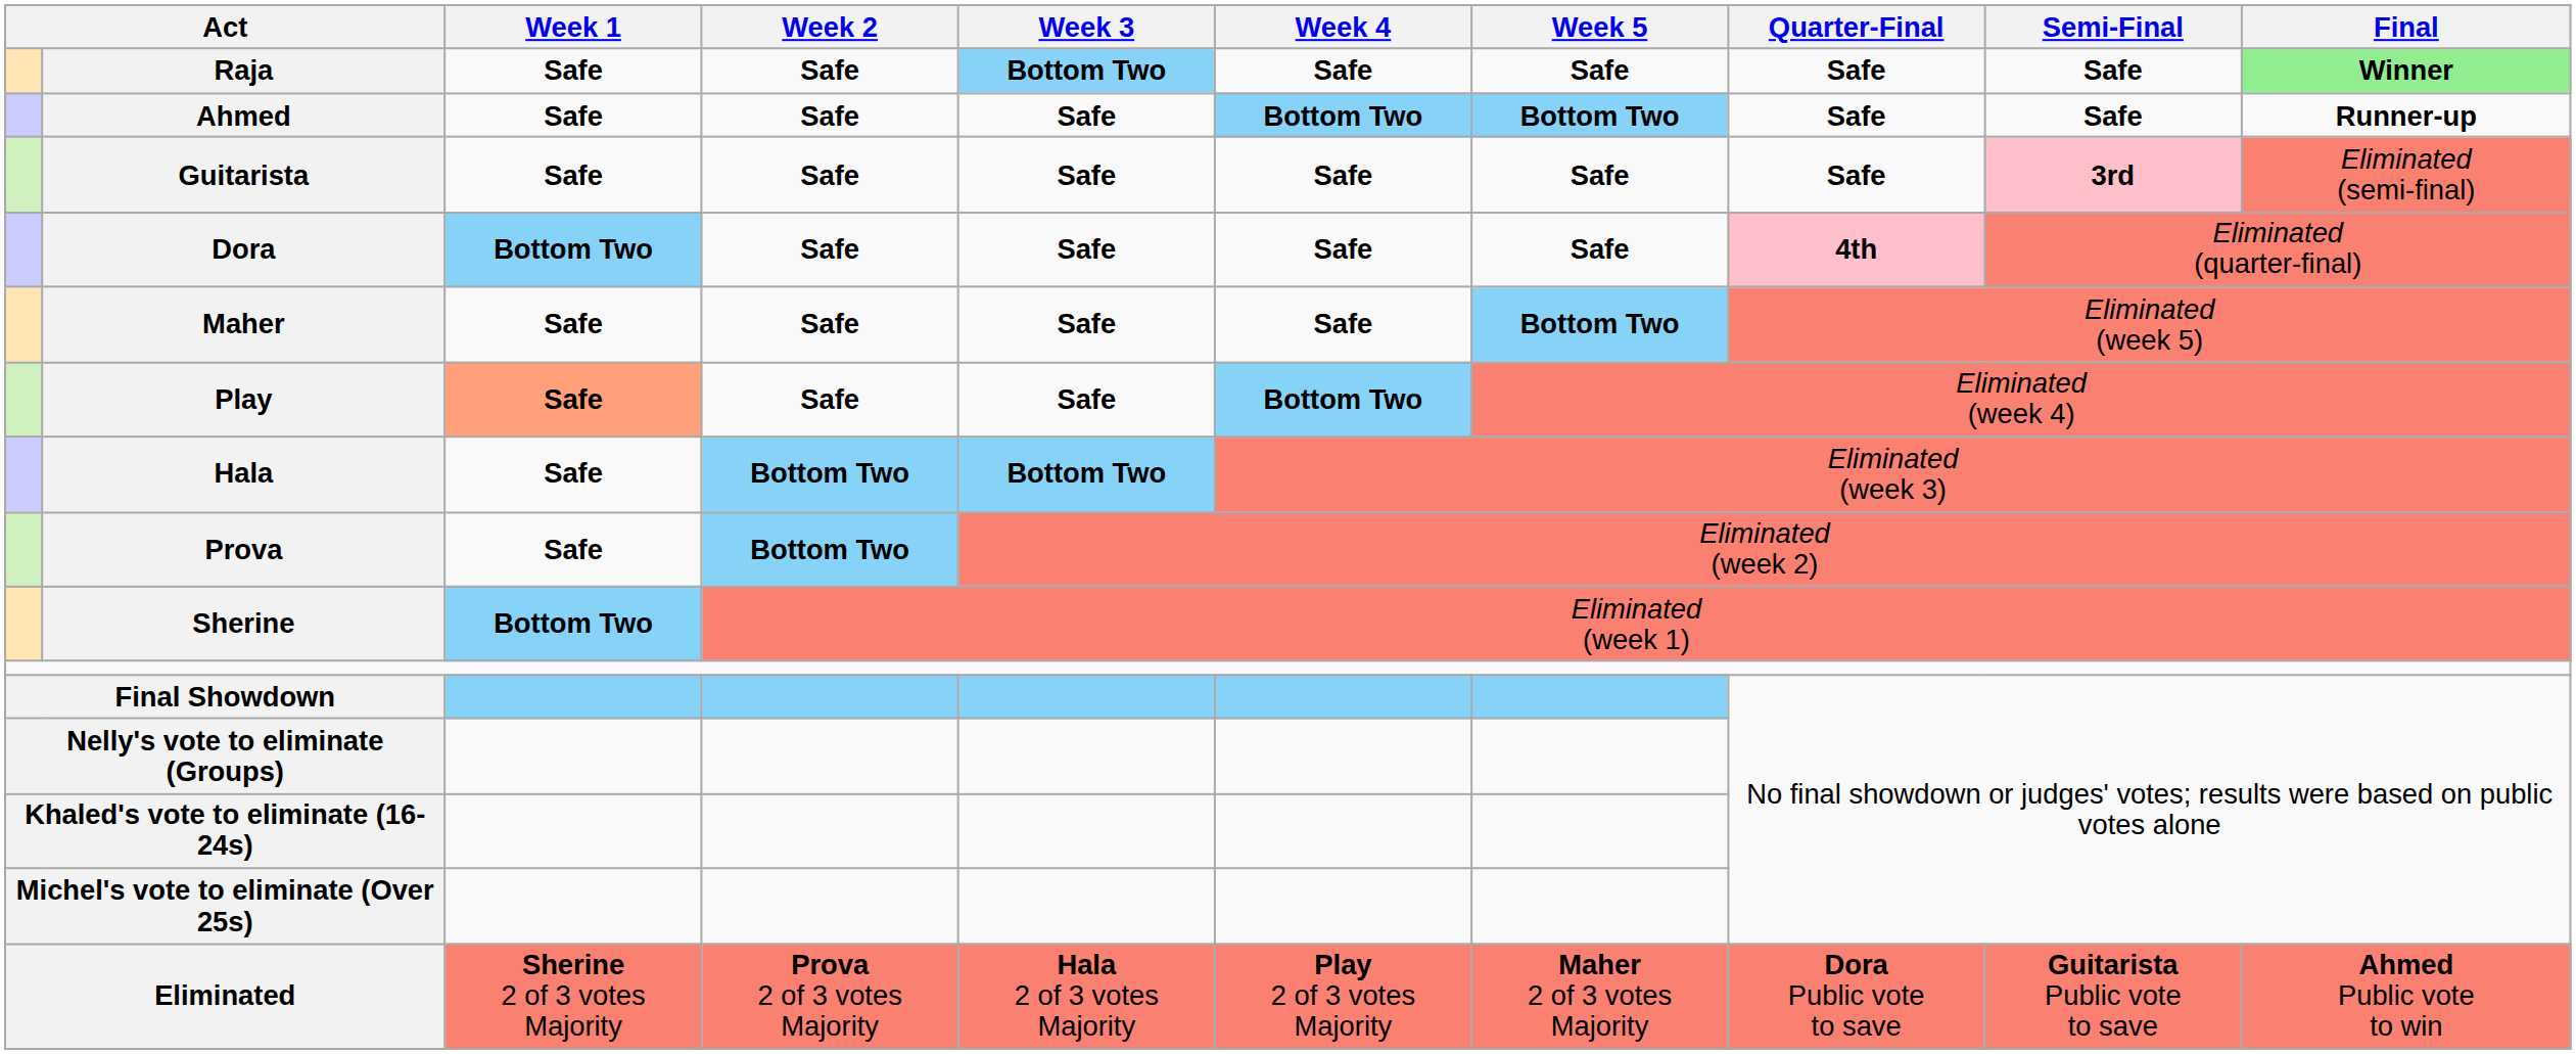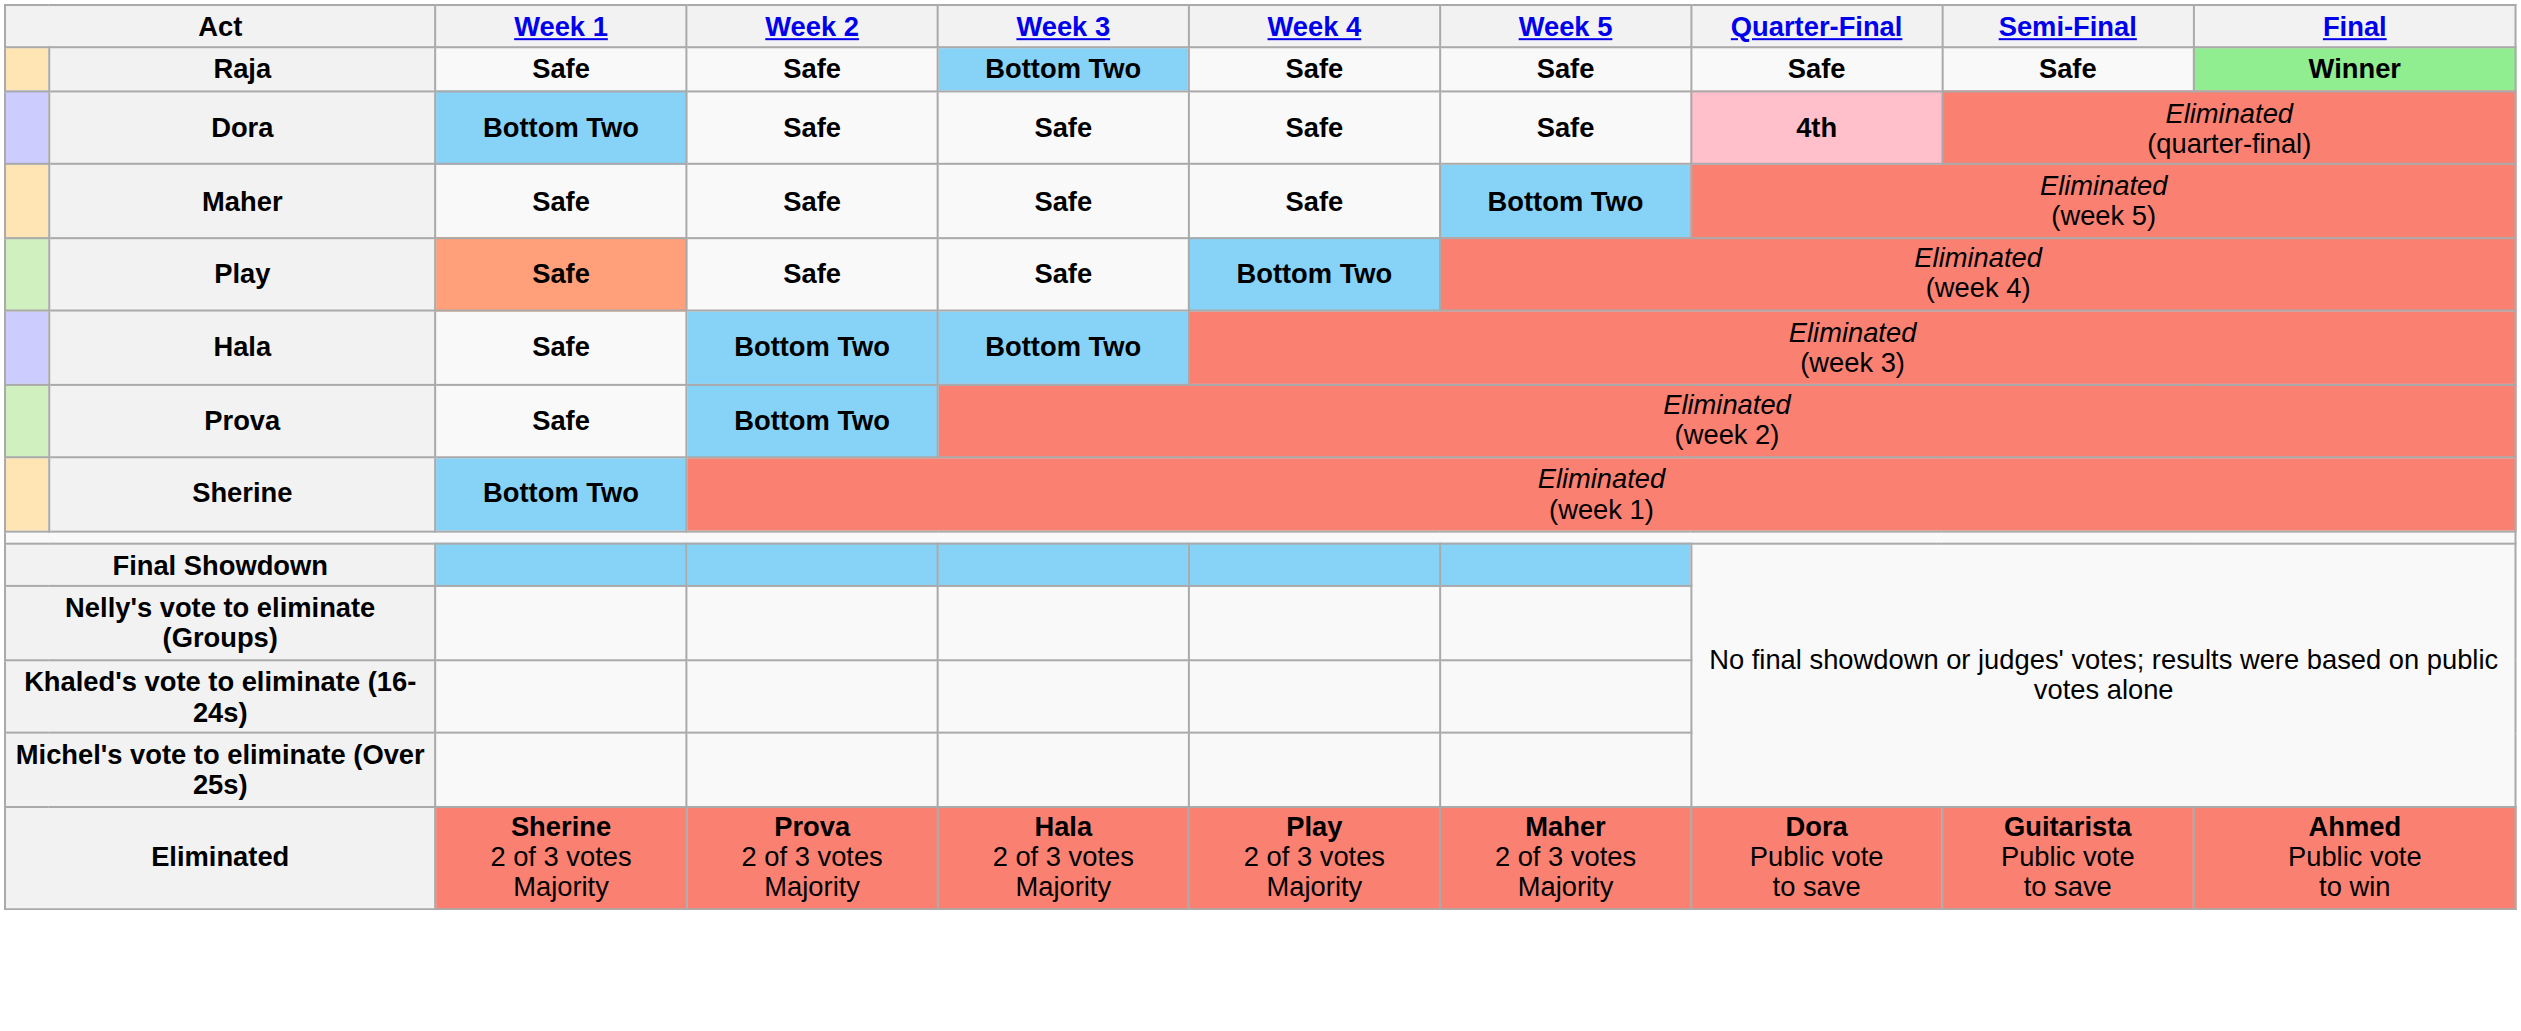- row: Ahmed | Safe | Safe | Safe | Bottom Two | Bottom Two | Safe | Safe | Runner-up
- row: Guitarista | Safe | Safe | Safe | Safe | Safe | Safe | 3rd | Eliminated (semi-final)
